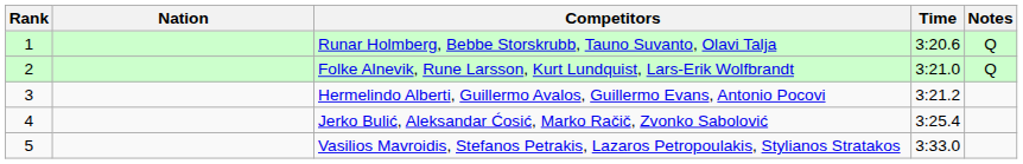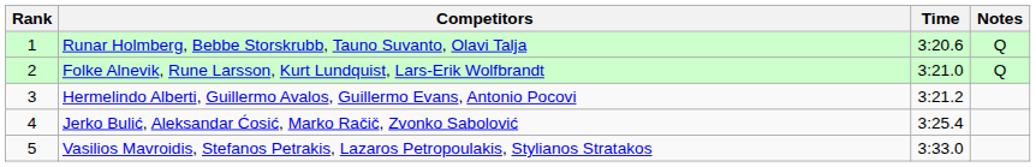- column: Nation
